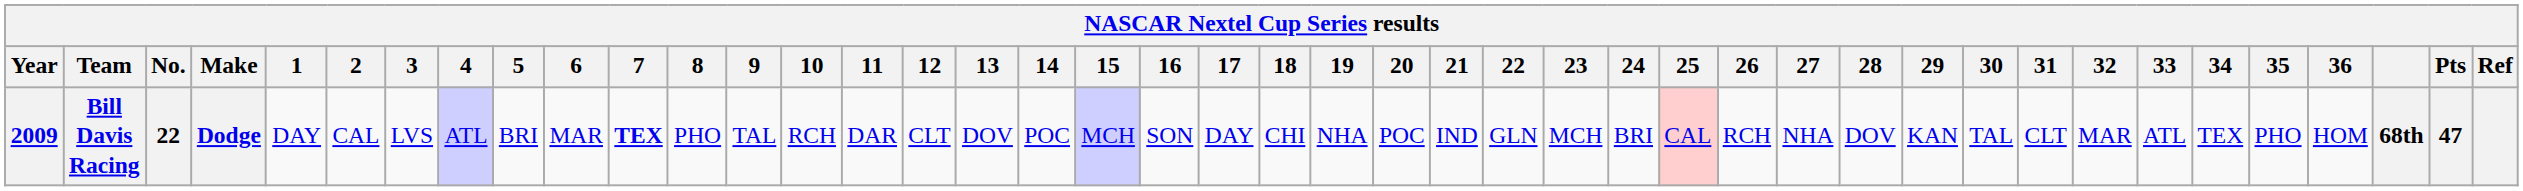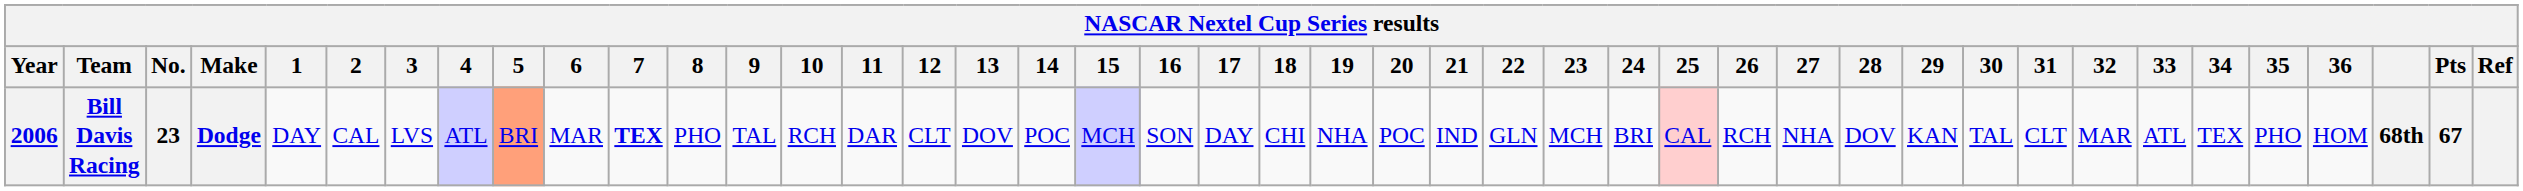Bill Davis Racing | Year: 2009 -> 2006
Bill Davis Racing | No.: 22 -> 23
Bill Davis Racing | 5: no background -> lightsalmon background
Bill Davis Racing | Pts: 47 -> 67
